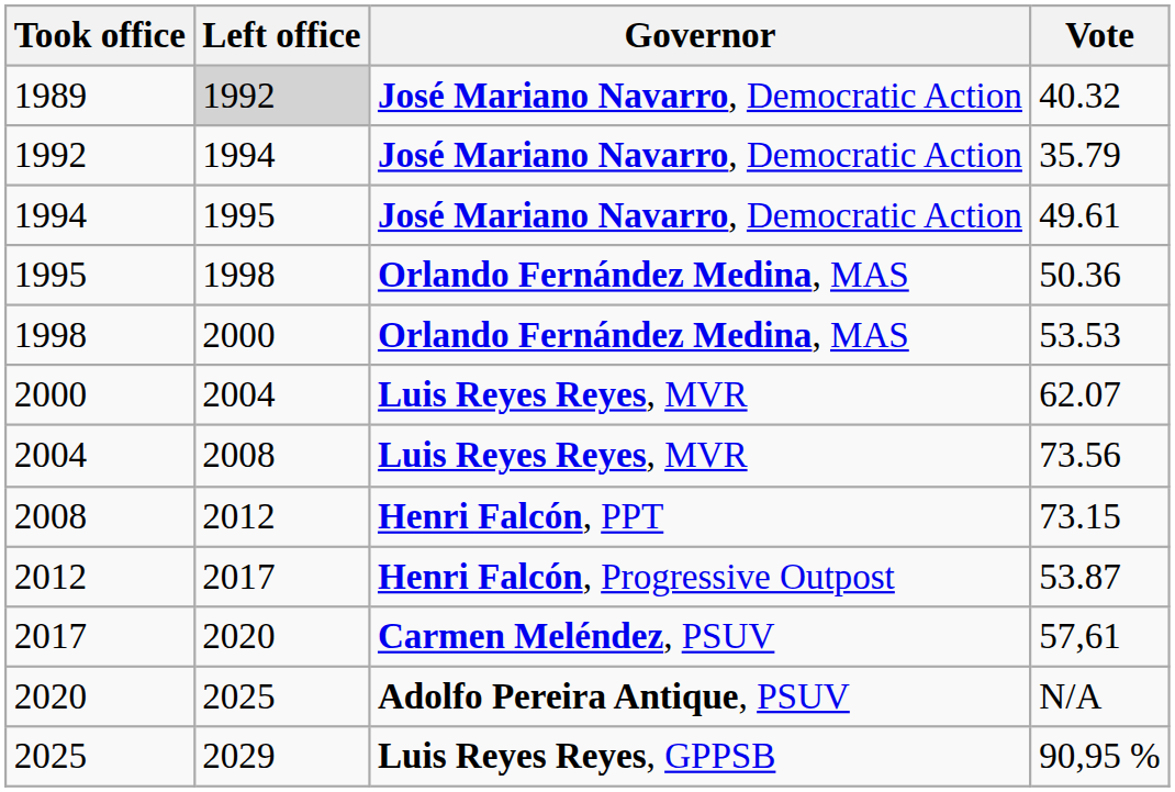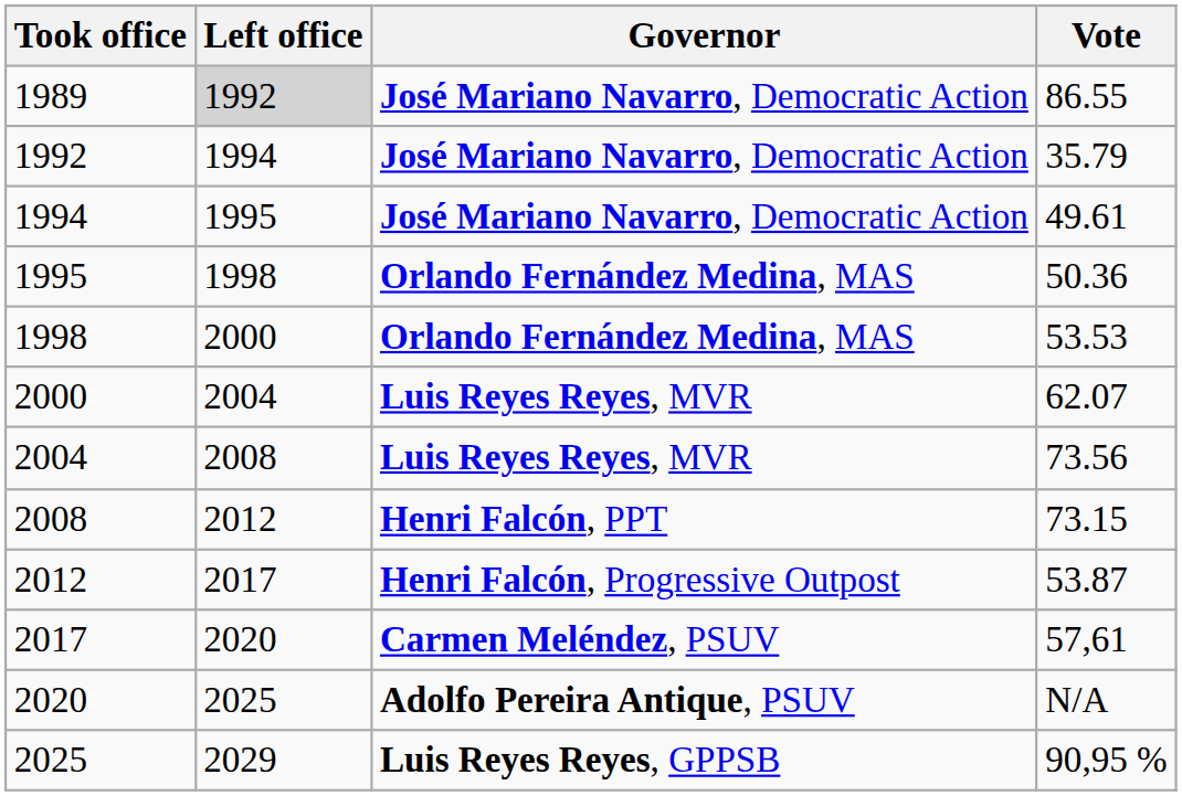1989 | Vote: 40.32 -> 86.55
